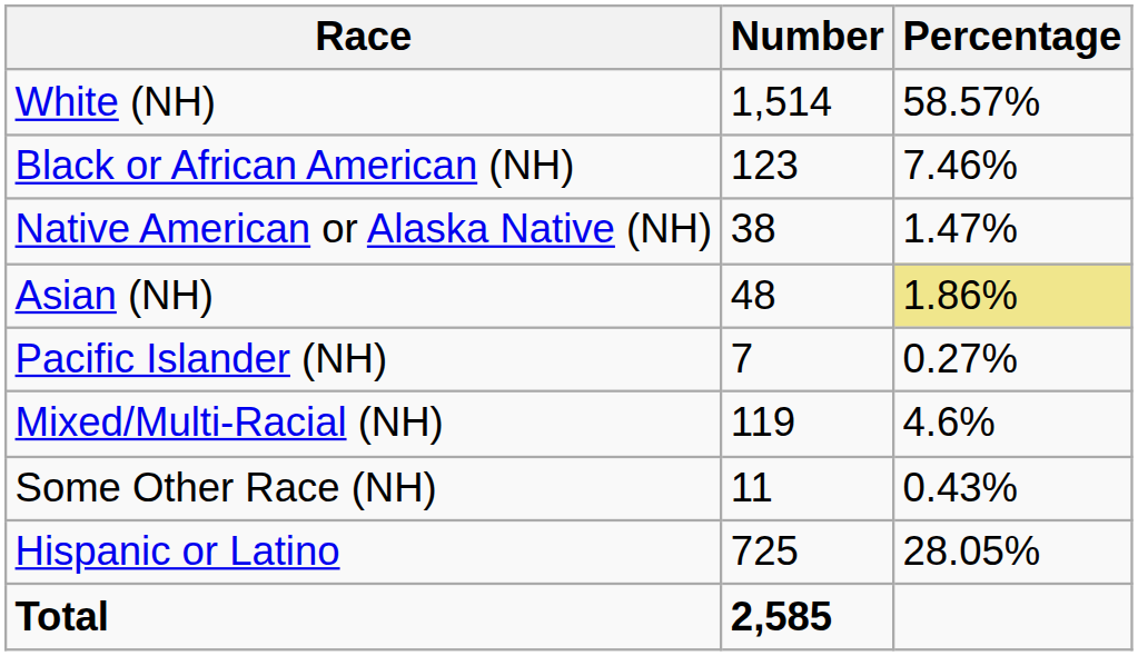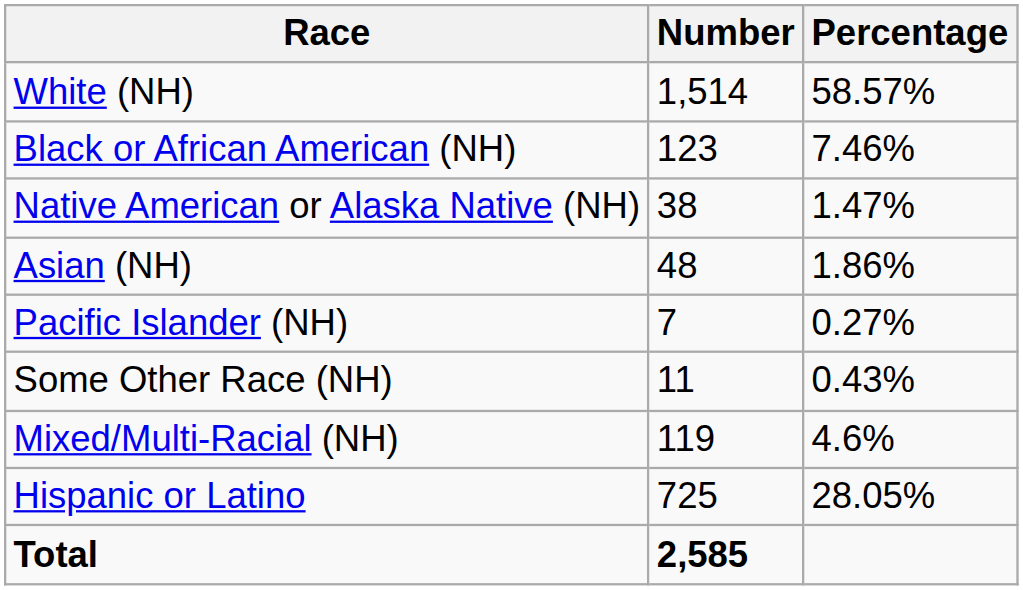Asian (NH) | Percentage: khaki background -> no background
rows swapped: Some Other Race (NH) <-> Mixed/Multi-Racial (NH)
